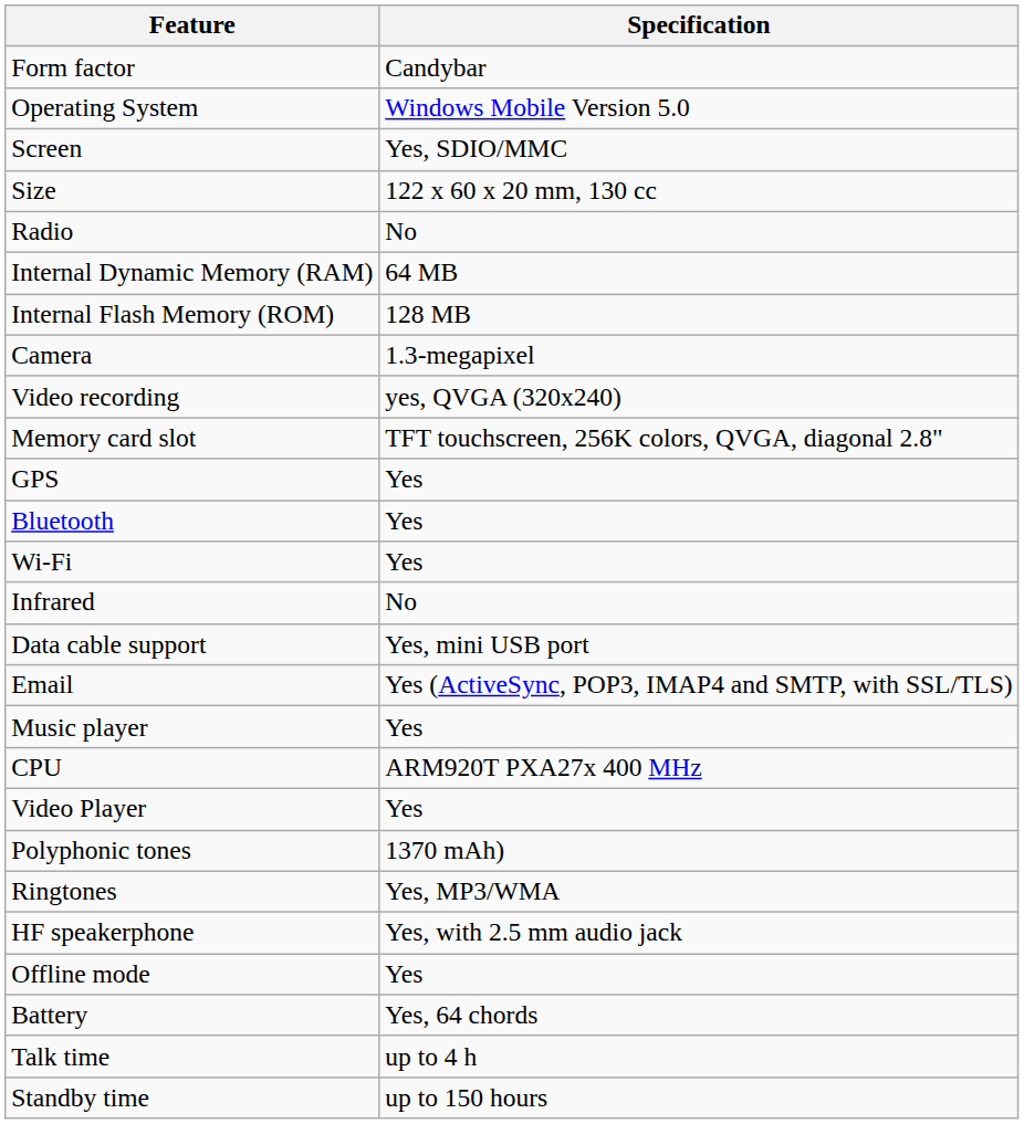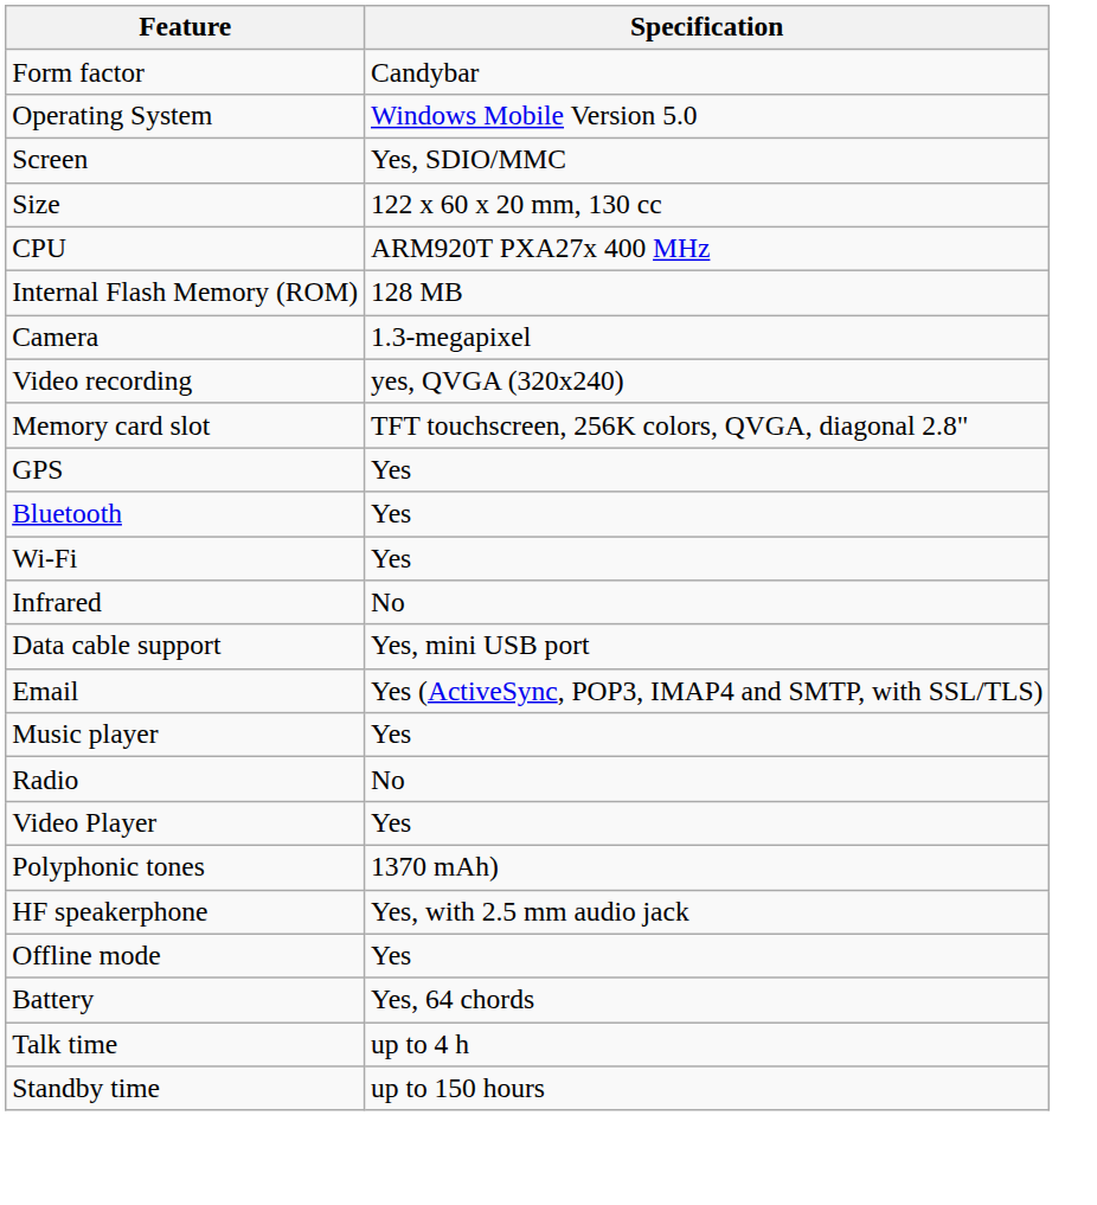rows swapped: CPU <-> Radio
- row: Internal Dynamic Memory (RAM) | 64 MB
- row: Ringtones | Yes, MP3/WMA
